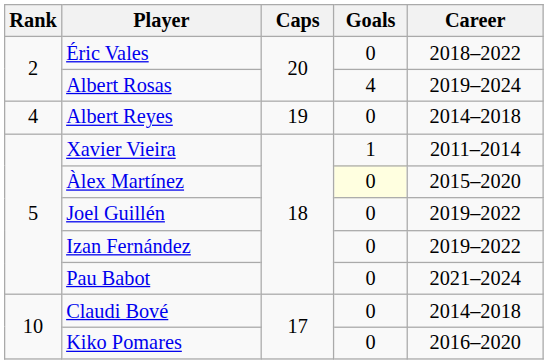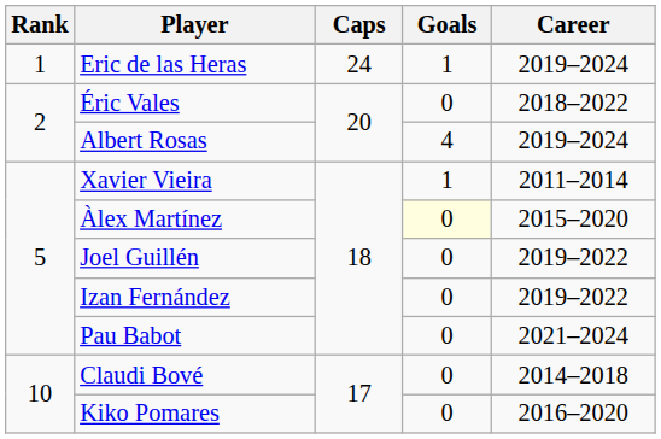+ row: 1 | Eric de las Heras | 24 | 1 | 2019–2024
- row: 4 | Albert Reyes | 19 | 0 | 2014–2018
